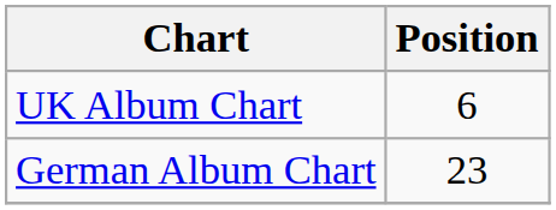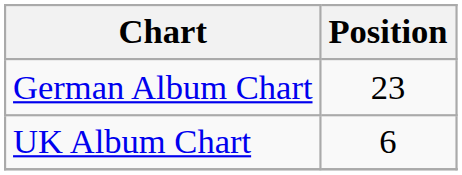rows swapped: UK Album Chart <-> German Album Chart
